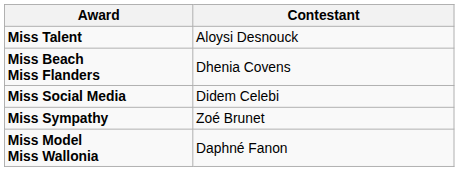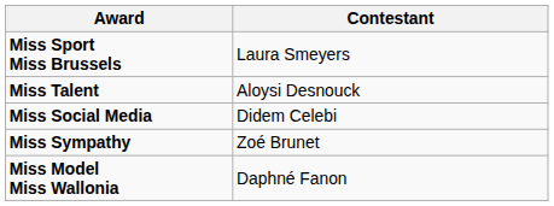+ row: Miss Sport Miss Brussels | Laura Smeyers
- row: Miss Beach Miss Flanders | Dhenia Covens
